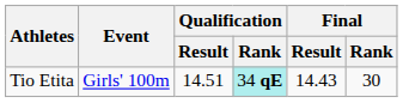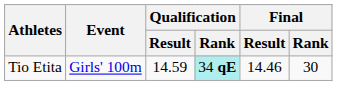Tio Etita | Qualification / Result: 14.51 -> 14.59
Tio Etita | Final / Result: 14.43 -> 14.46
